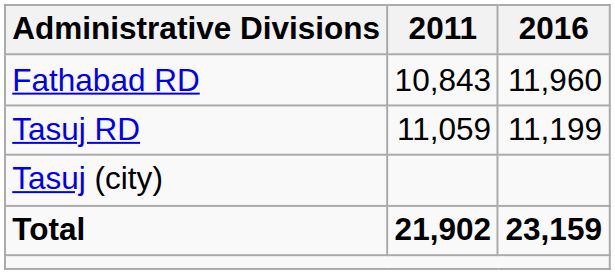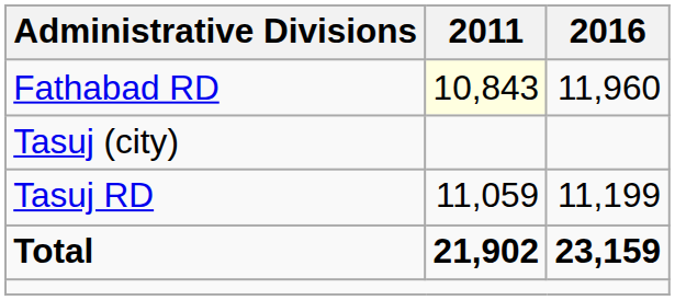Fathabad RD | 2011: no background -> lightyellow background
rows swapped: Tasuj RD <-> Tasuj (city)
